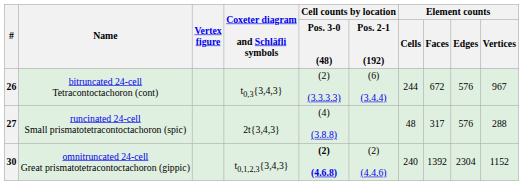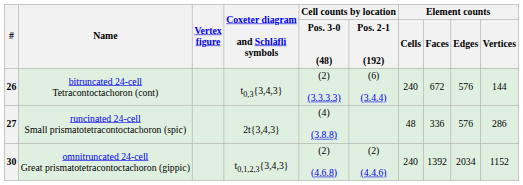26 | Element counts / Cells: 244 -> 240
26 | Element counts / Vertices: 967 -> 144
27 | Element counts / Faces: 317 -> 336
27 | Element counts / Vertices: 288 -> 286
30 | Cell counts by location / Pos. 3-0 (48): bold -> normal
30 | Element counts / Edges: 2304 -> 2034
